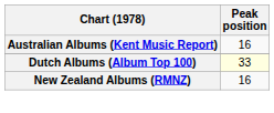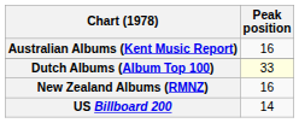+ row: US Billboard 200 | 14
